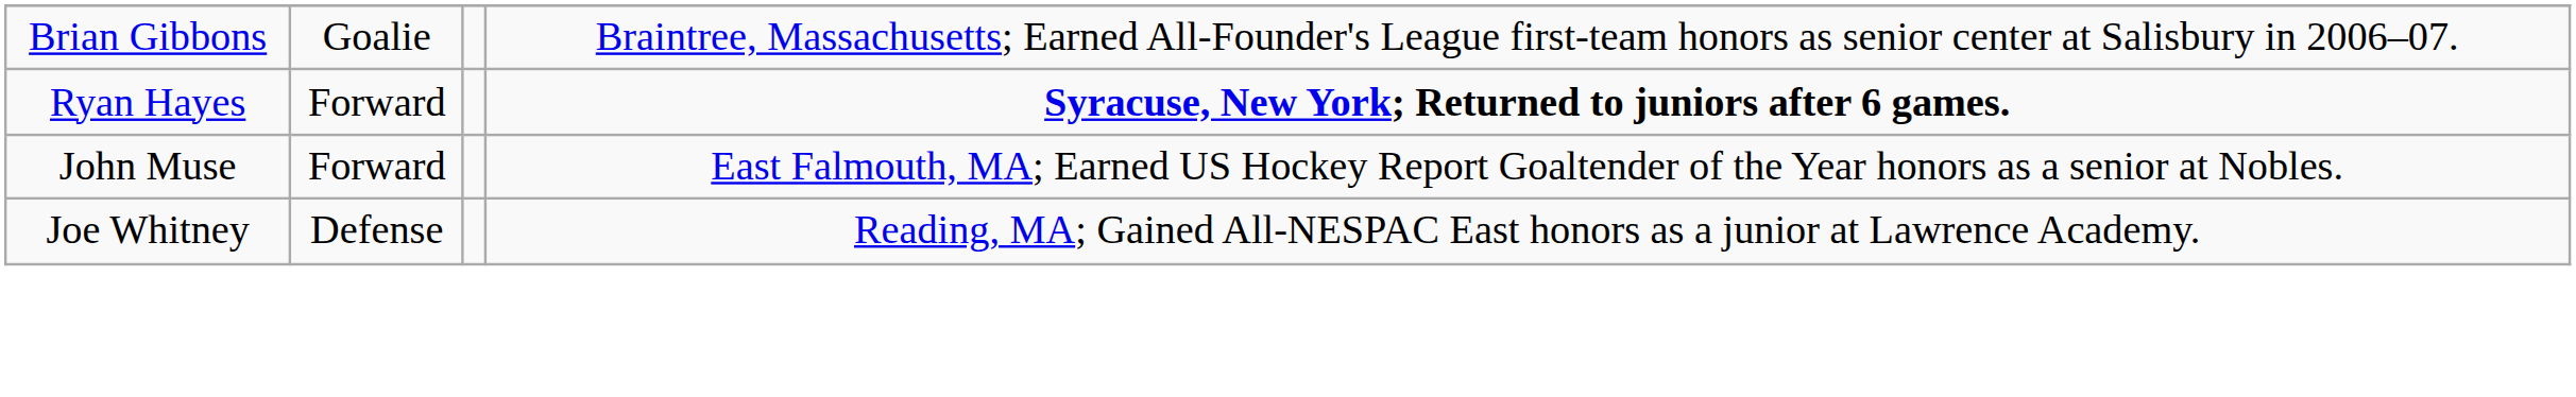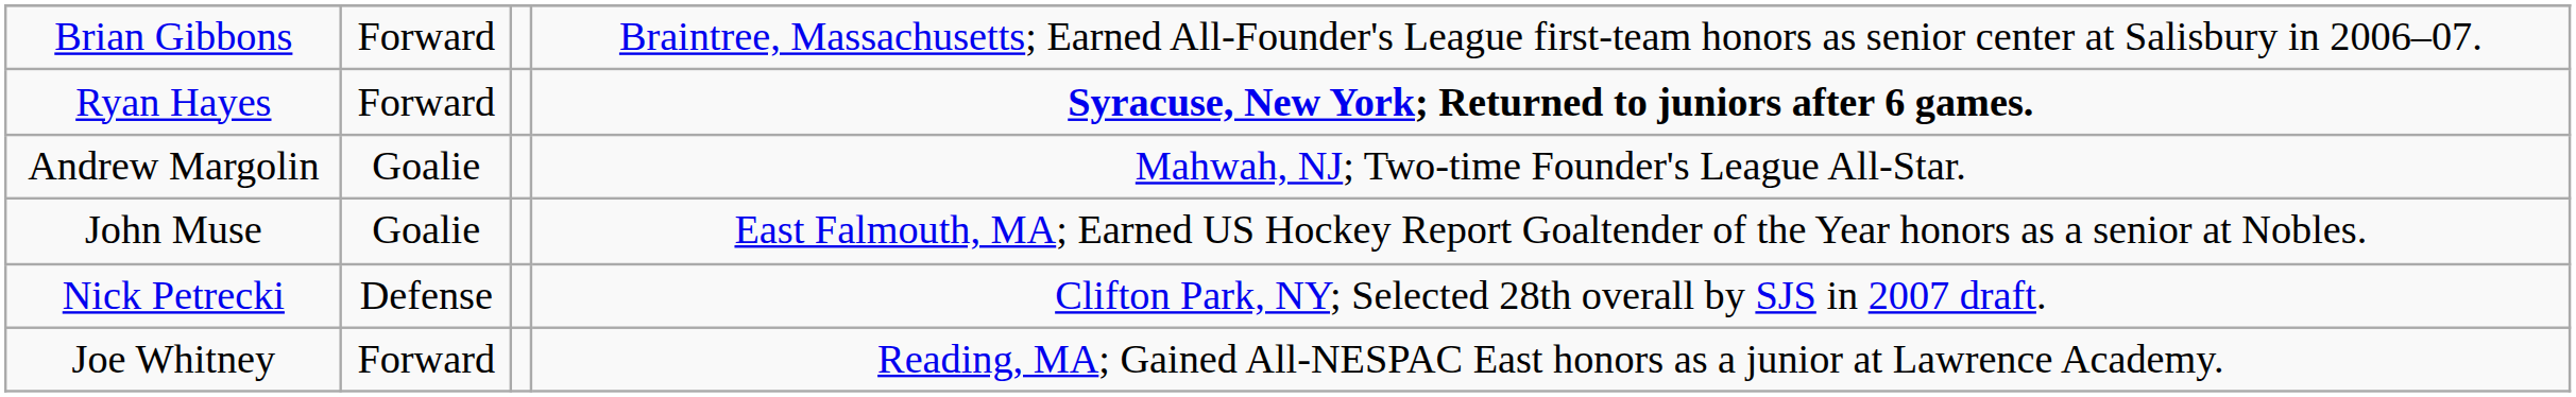Brian Gibbons | column 2: Goalie -> Forward
+ row: Andrew Margolin | Goalie | Mahwah, NJ; Two-time Founder's League All-Star.
John Muse | column 2: Forward -> Goalie
+ row: Nick Petrecki | Defense | Clifton Park, NY; Selected 28th overall by SJS in 2007 draft.
Joe Whitney | column 2: Defense -> Forward
